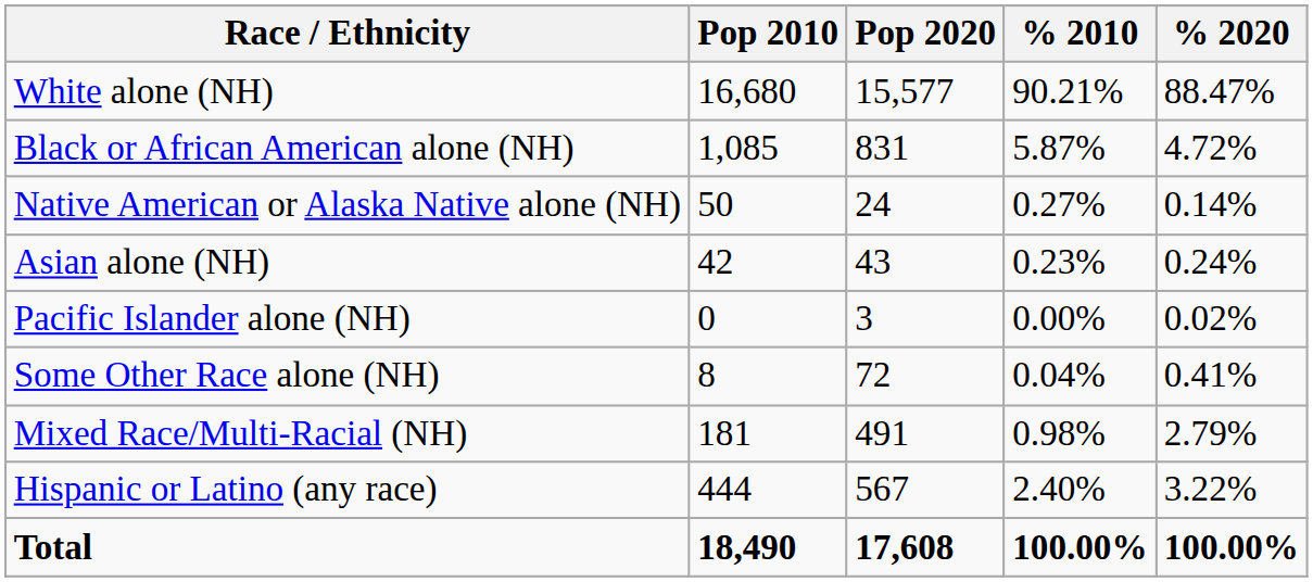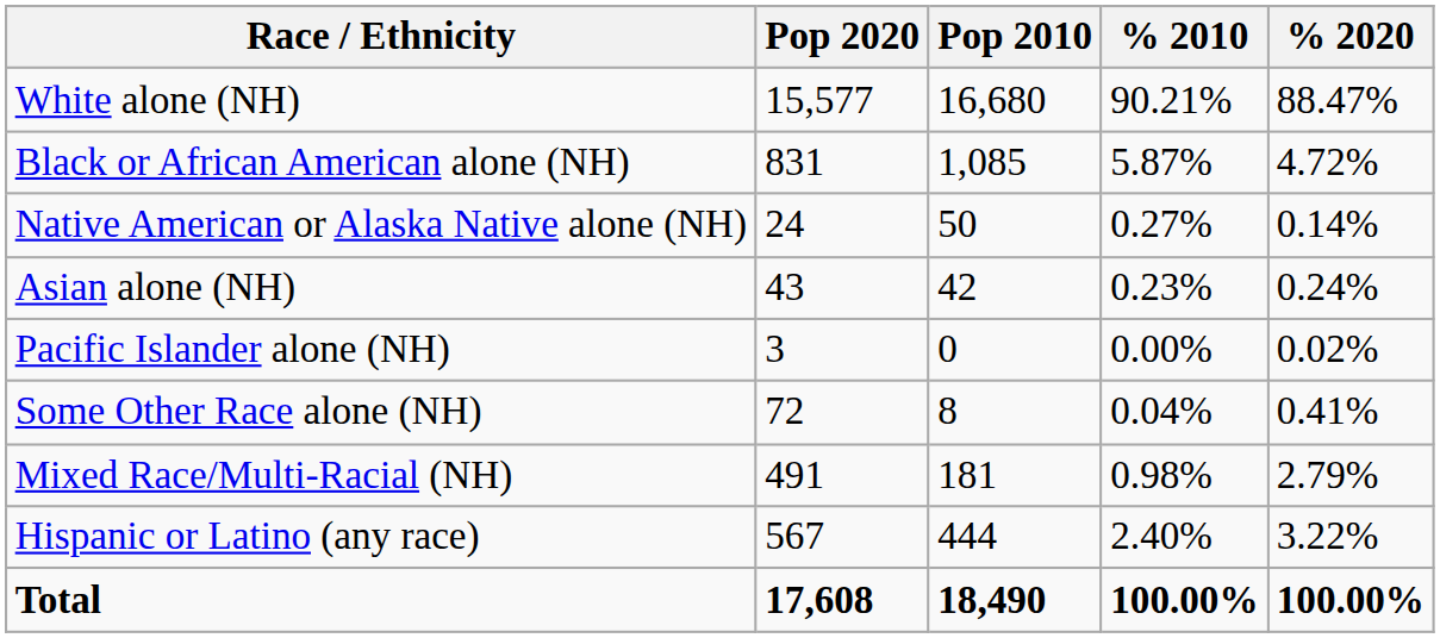columns swapped: Pop 2010 <-> Pop 2020
